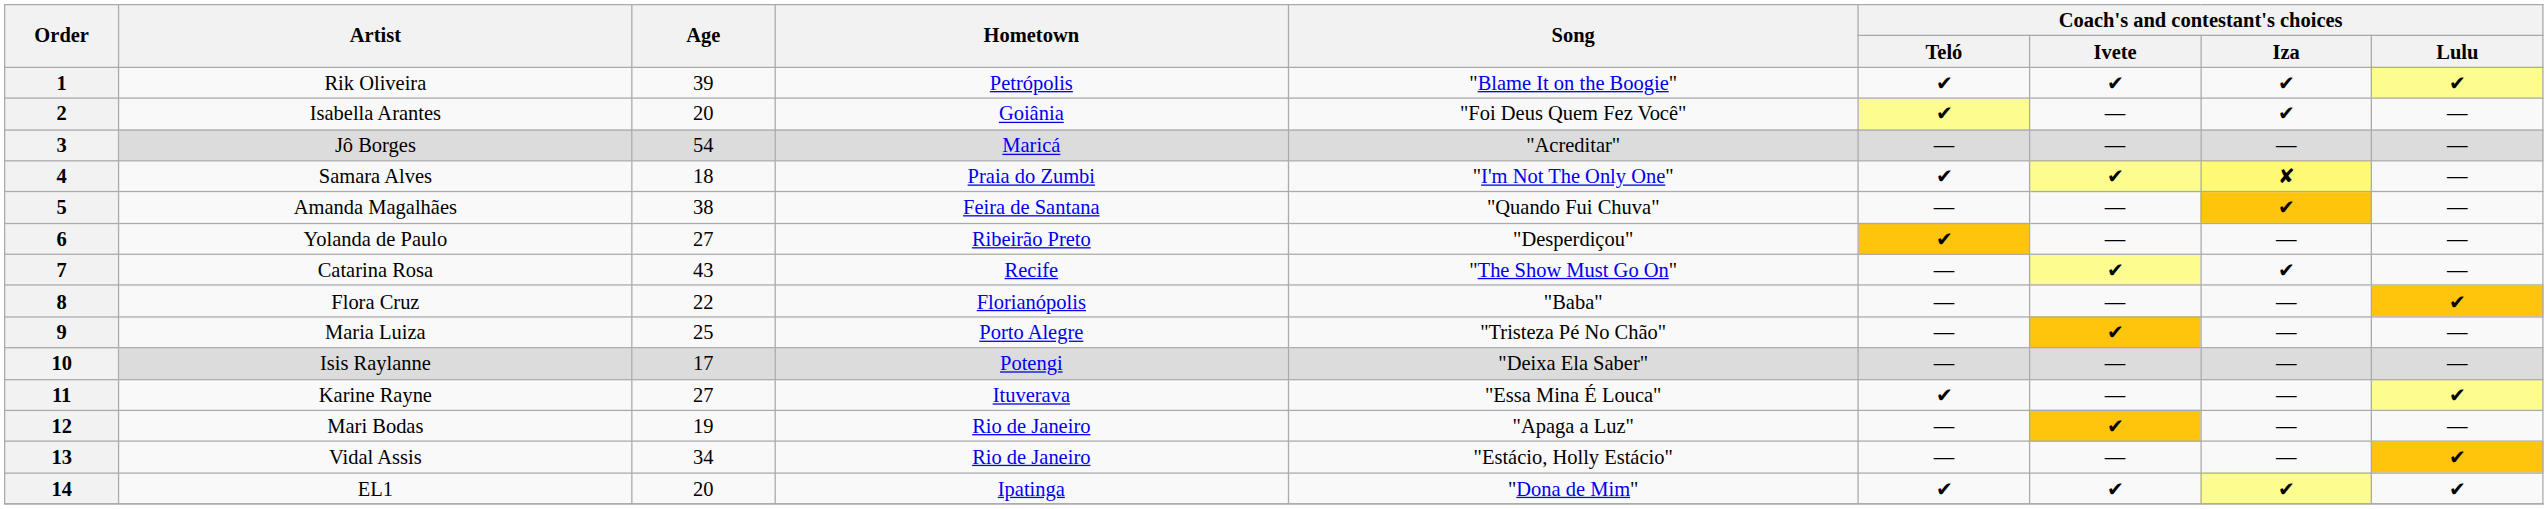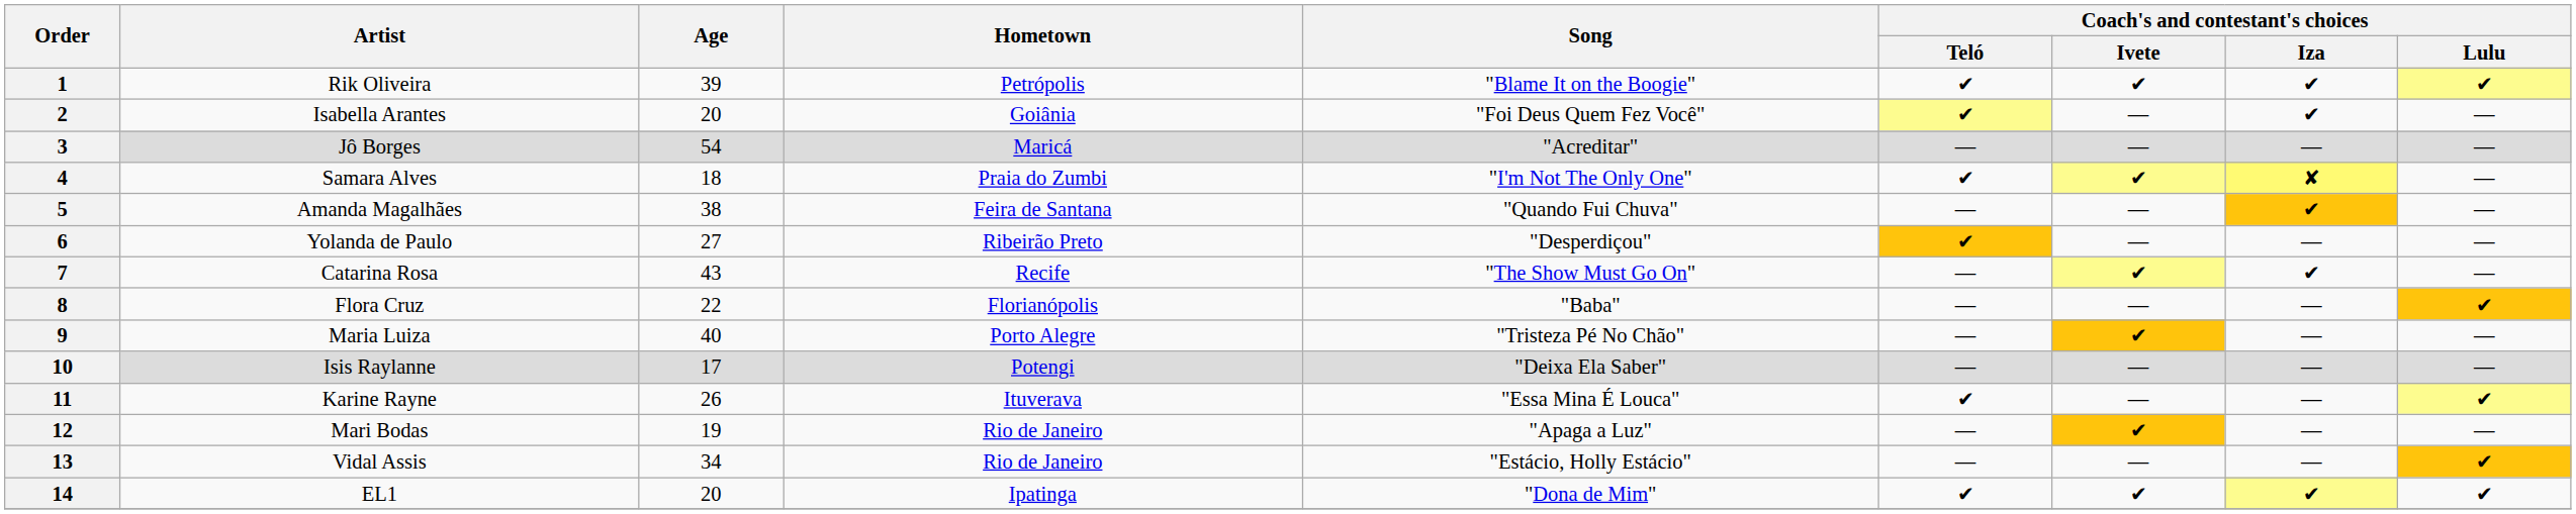9 | Age: 25 -> 40
11 | Age: 27 -> 26
